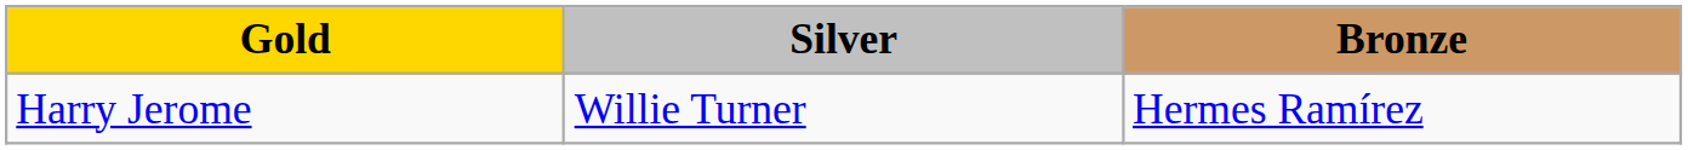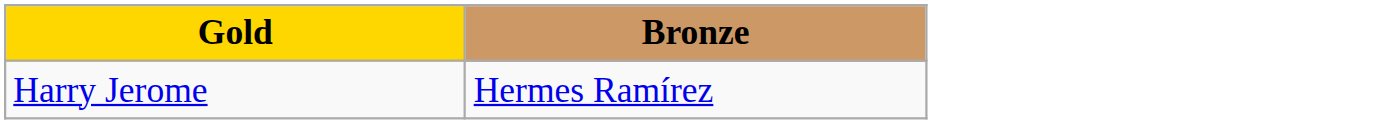- column: Silver | Willie Turner
